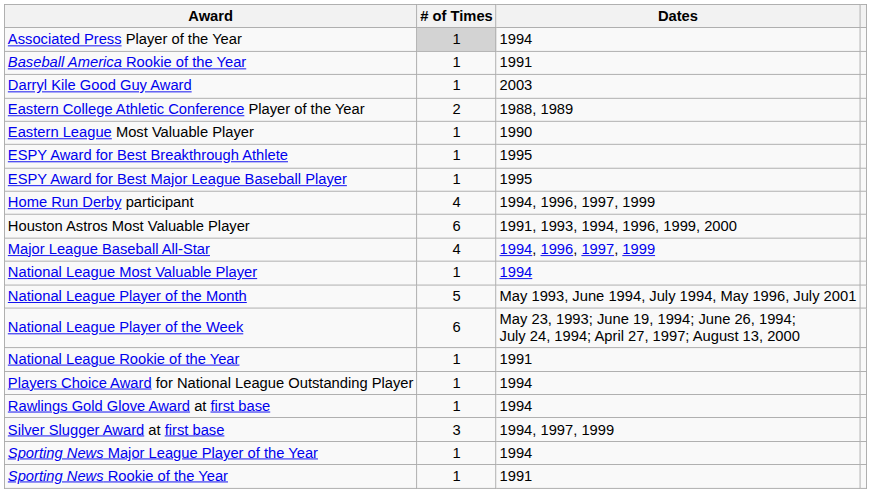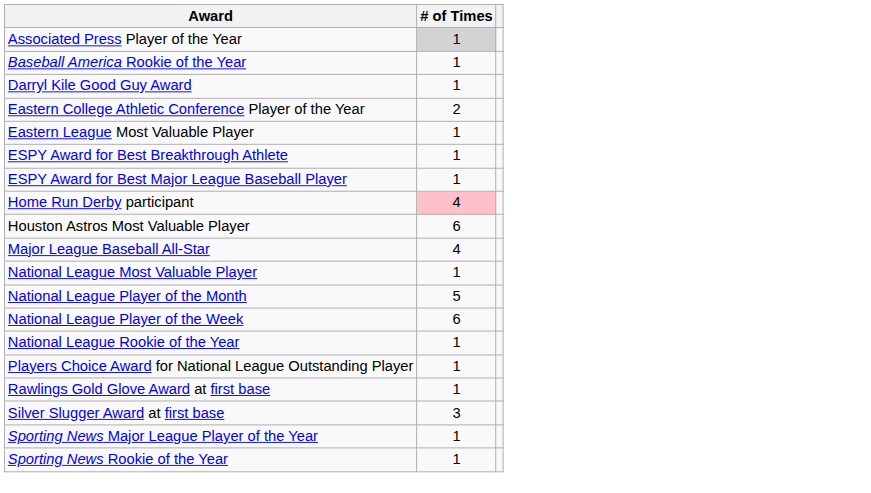- column: Dates | 1994 | 1991 | 2003 | 1988, 1989 | 1990 | 1995 | 1995 | 1994, 1996, 1997, 1999 | 1991, 1993, 1994, 1996, 1999, 2000 | 1994, 1996, 1997, 1999 | 1994 | May 1993, June 1994, July 1994, May 1996, July 2001 | May 23, 1993; June 19, 1994; June 26, 1994; July 24, 1994; April 27, 1997; August 13, 2000 | 1991 | 1994 | 1994 | 1994, 1997, 1999 | 1994 | 1991
Home Run Derby participant | # of Times: no background -> pink background
